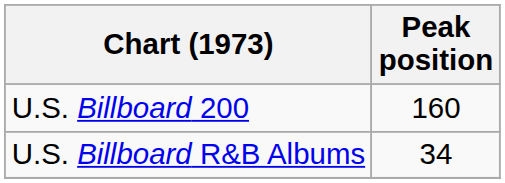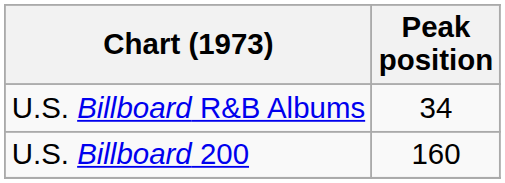rows swapped: U.S. Billboard 200 <-> U.S. Billboard R&B Albums
